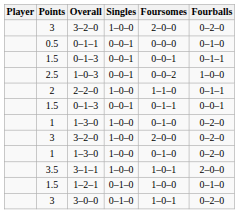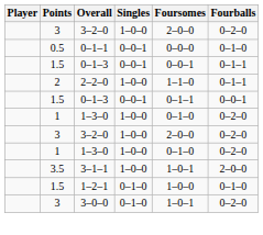- row: 2.5 | 1–0–3 | 0–0–1 | 0–0–2 | 1–0–0
